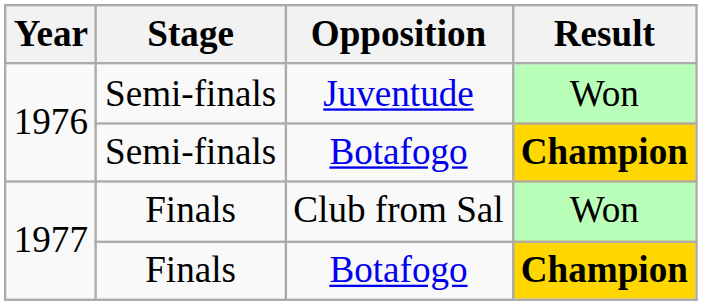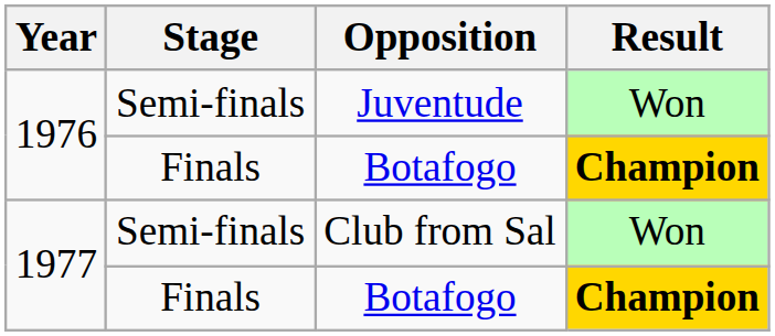1976 / Botafogo | Stage: Semi-finals -> Finals
Club from Sal | Stage: Finals -> Semi-finals
